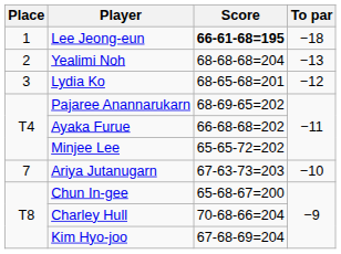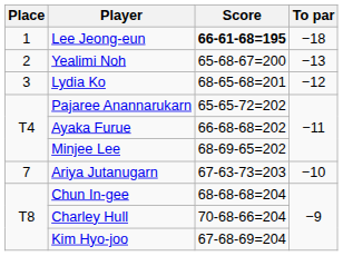Yealimi Noh | Score: 68-68-68=204 -> 65-68-67=200
Pajaree Anannarukarn | Score: 68-69-65=202 -> 65-65-72=202
Minjee Lee | Score: 65-65-72=202 -> 68-69-65=202
Chun In-gee | Score: 65-68-67=200 -> 68-68-68=204
